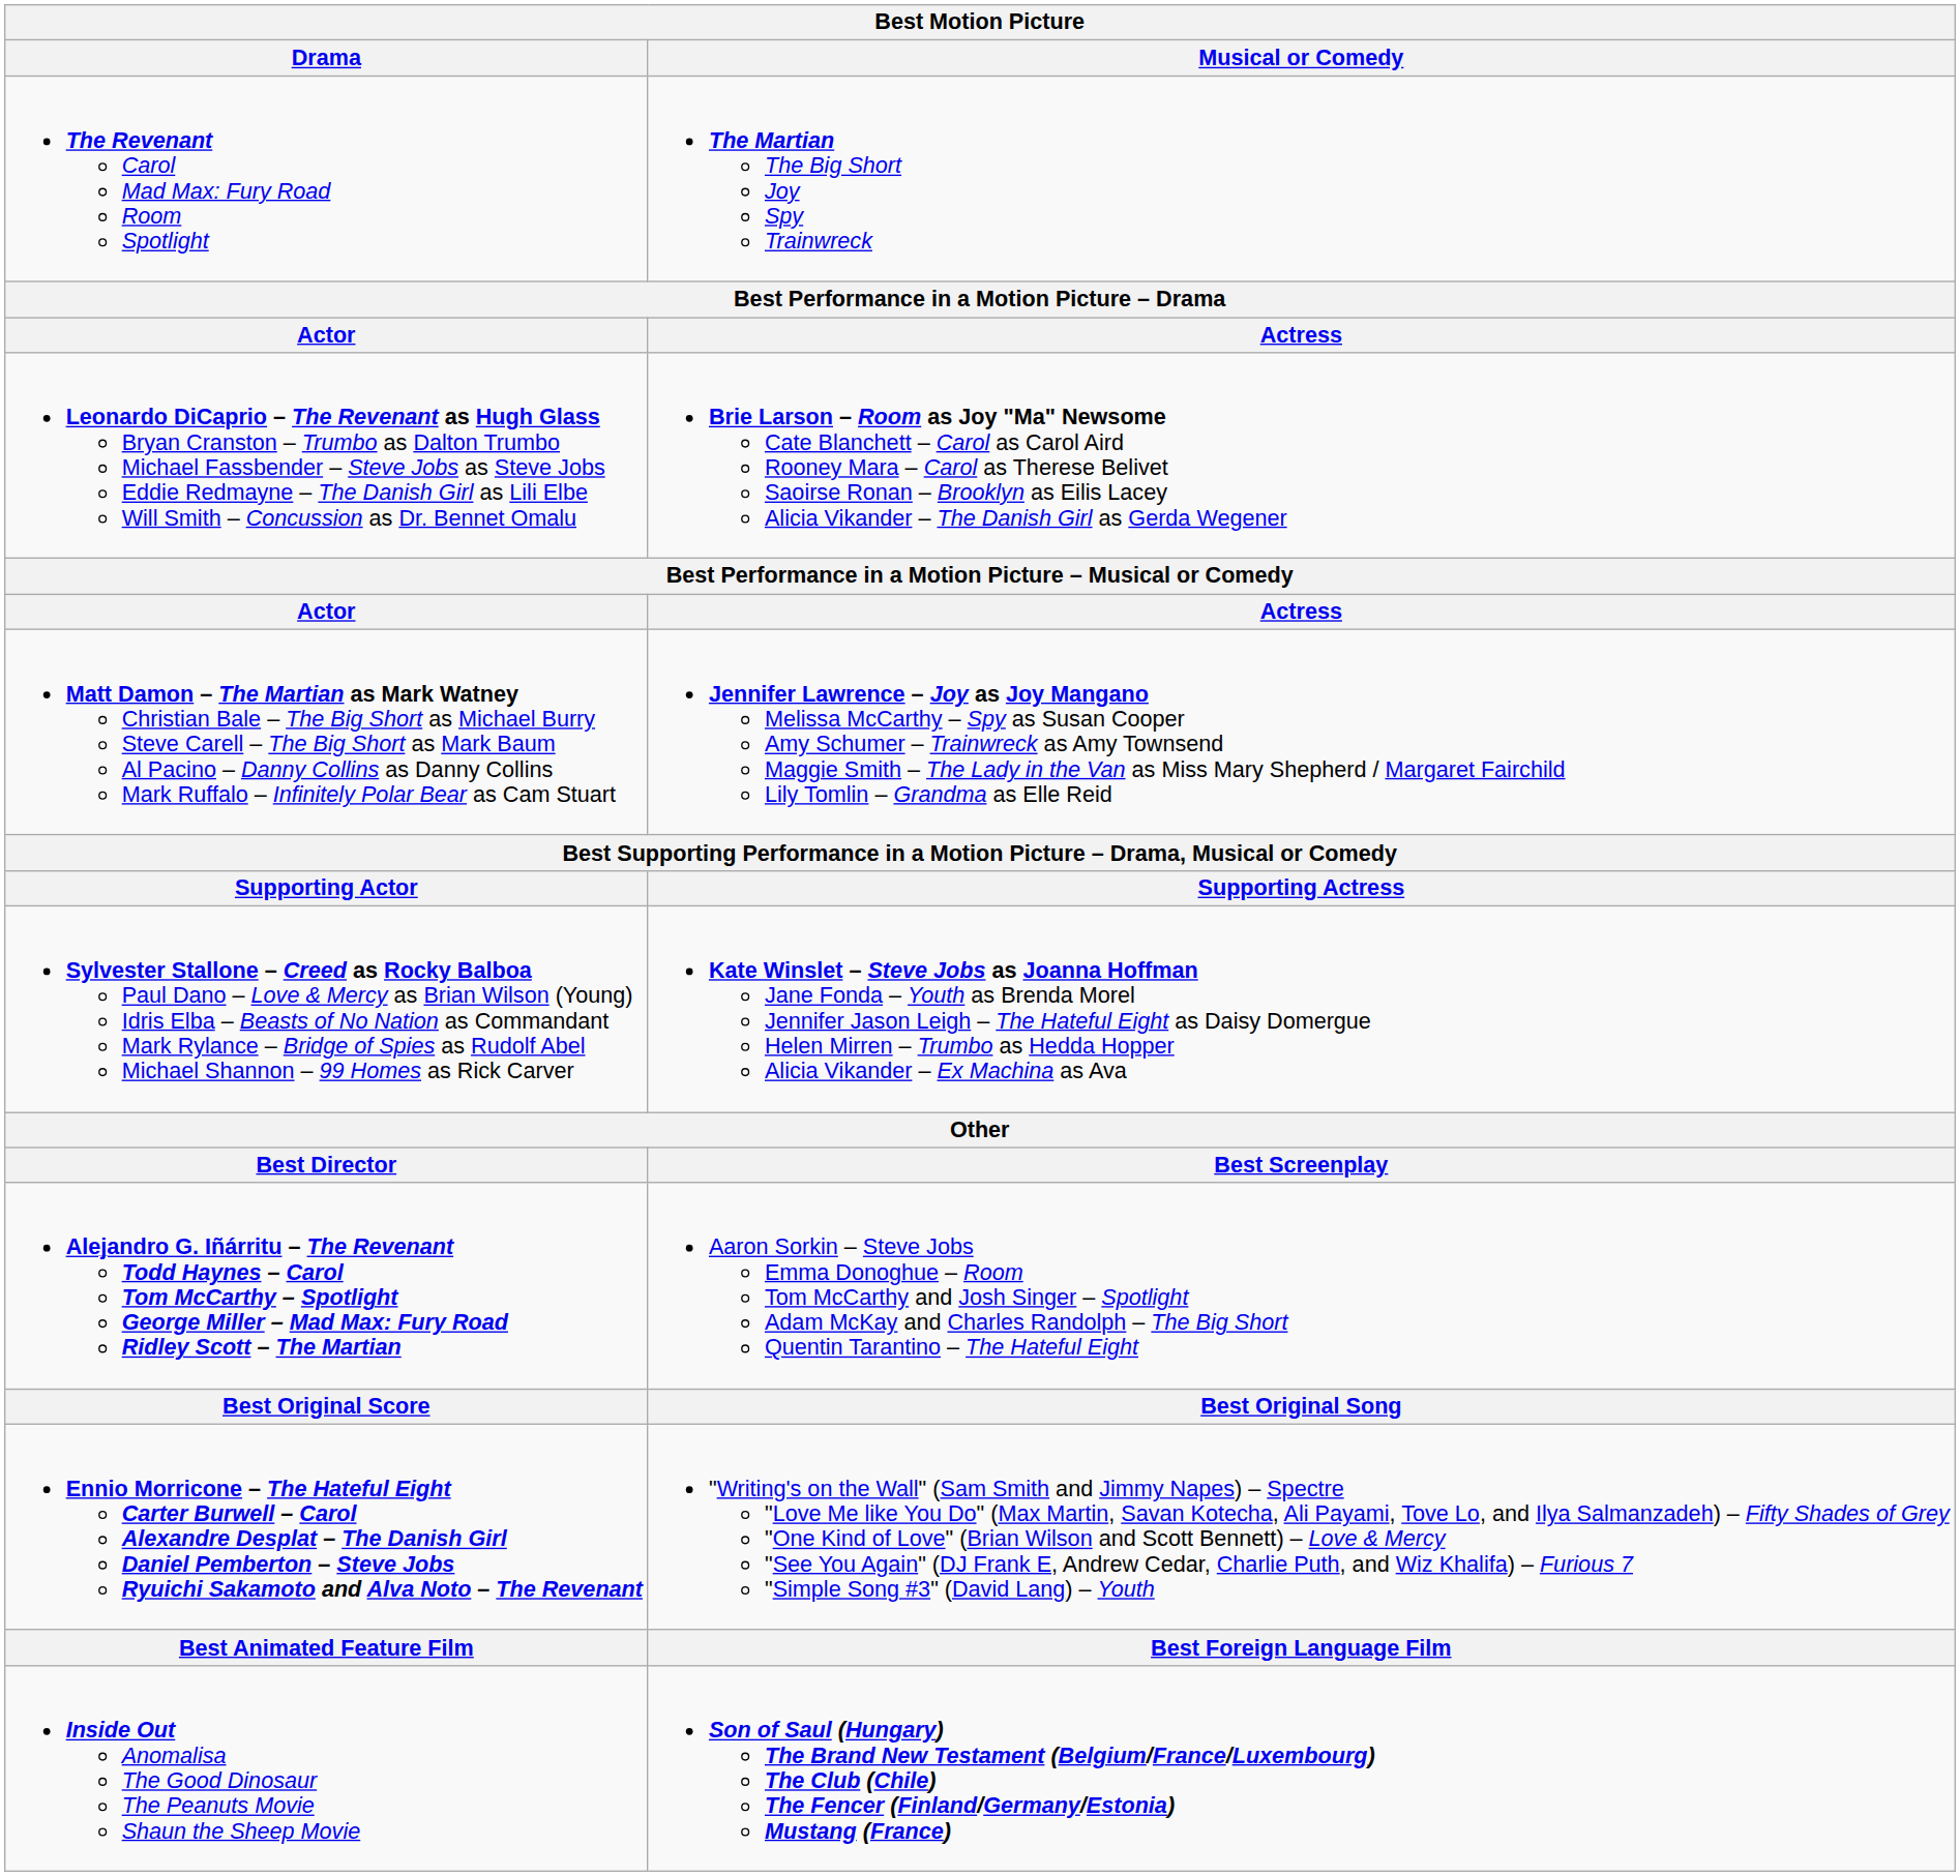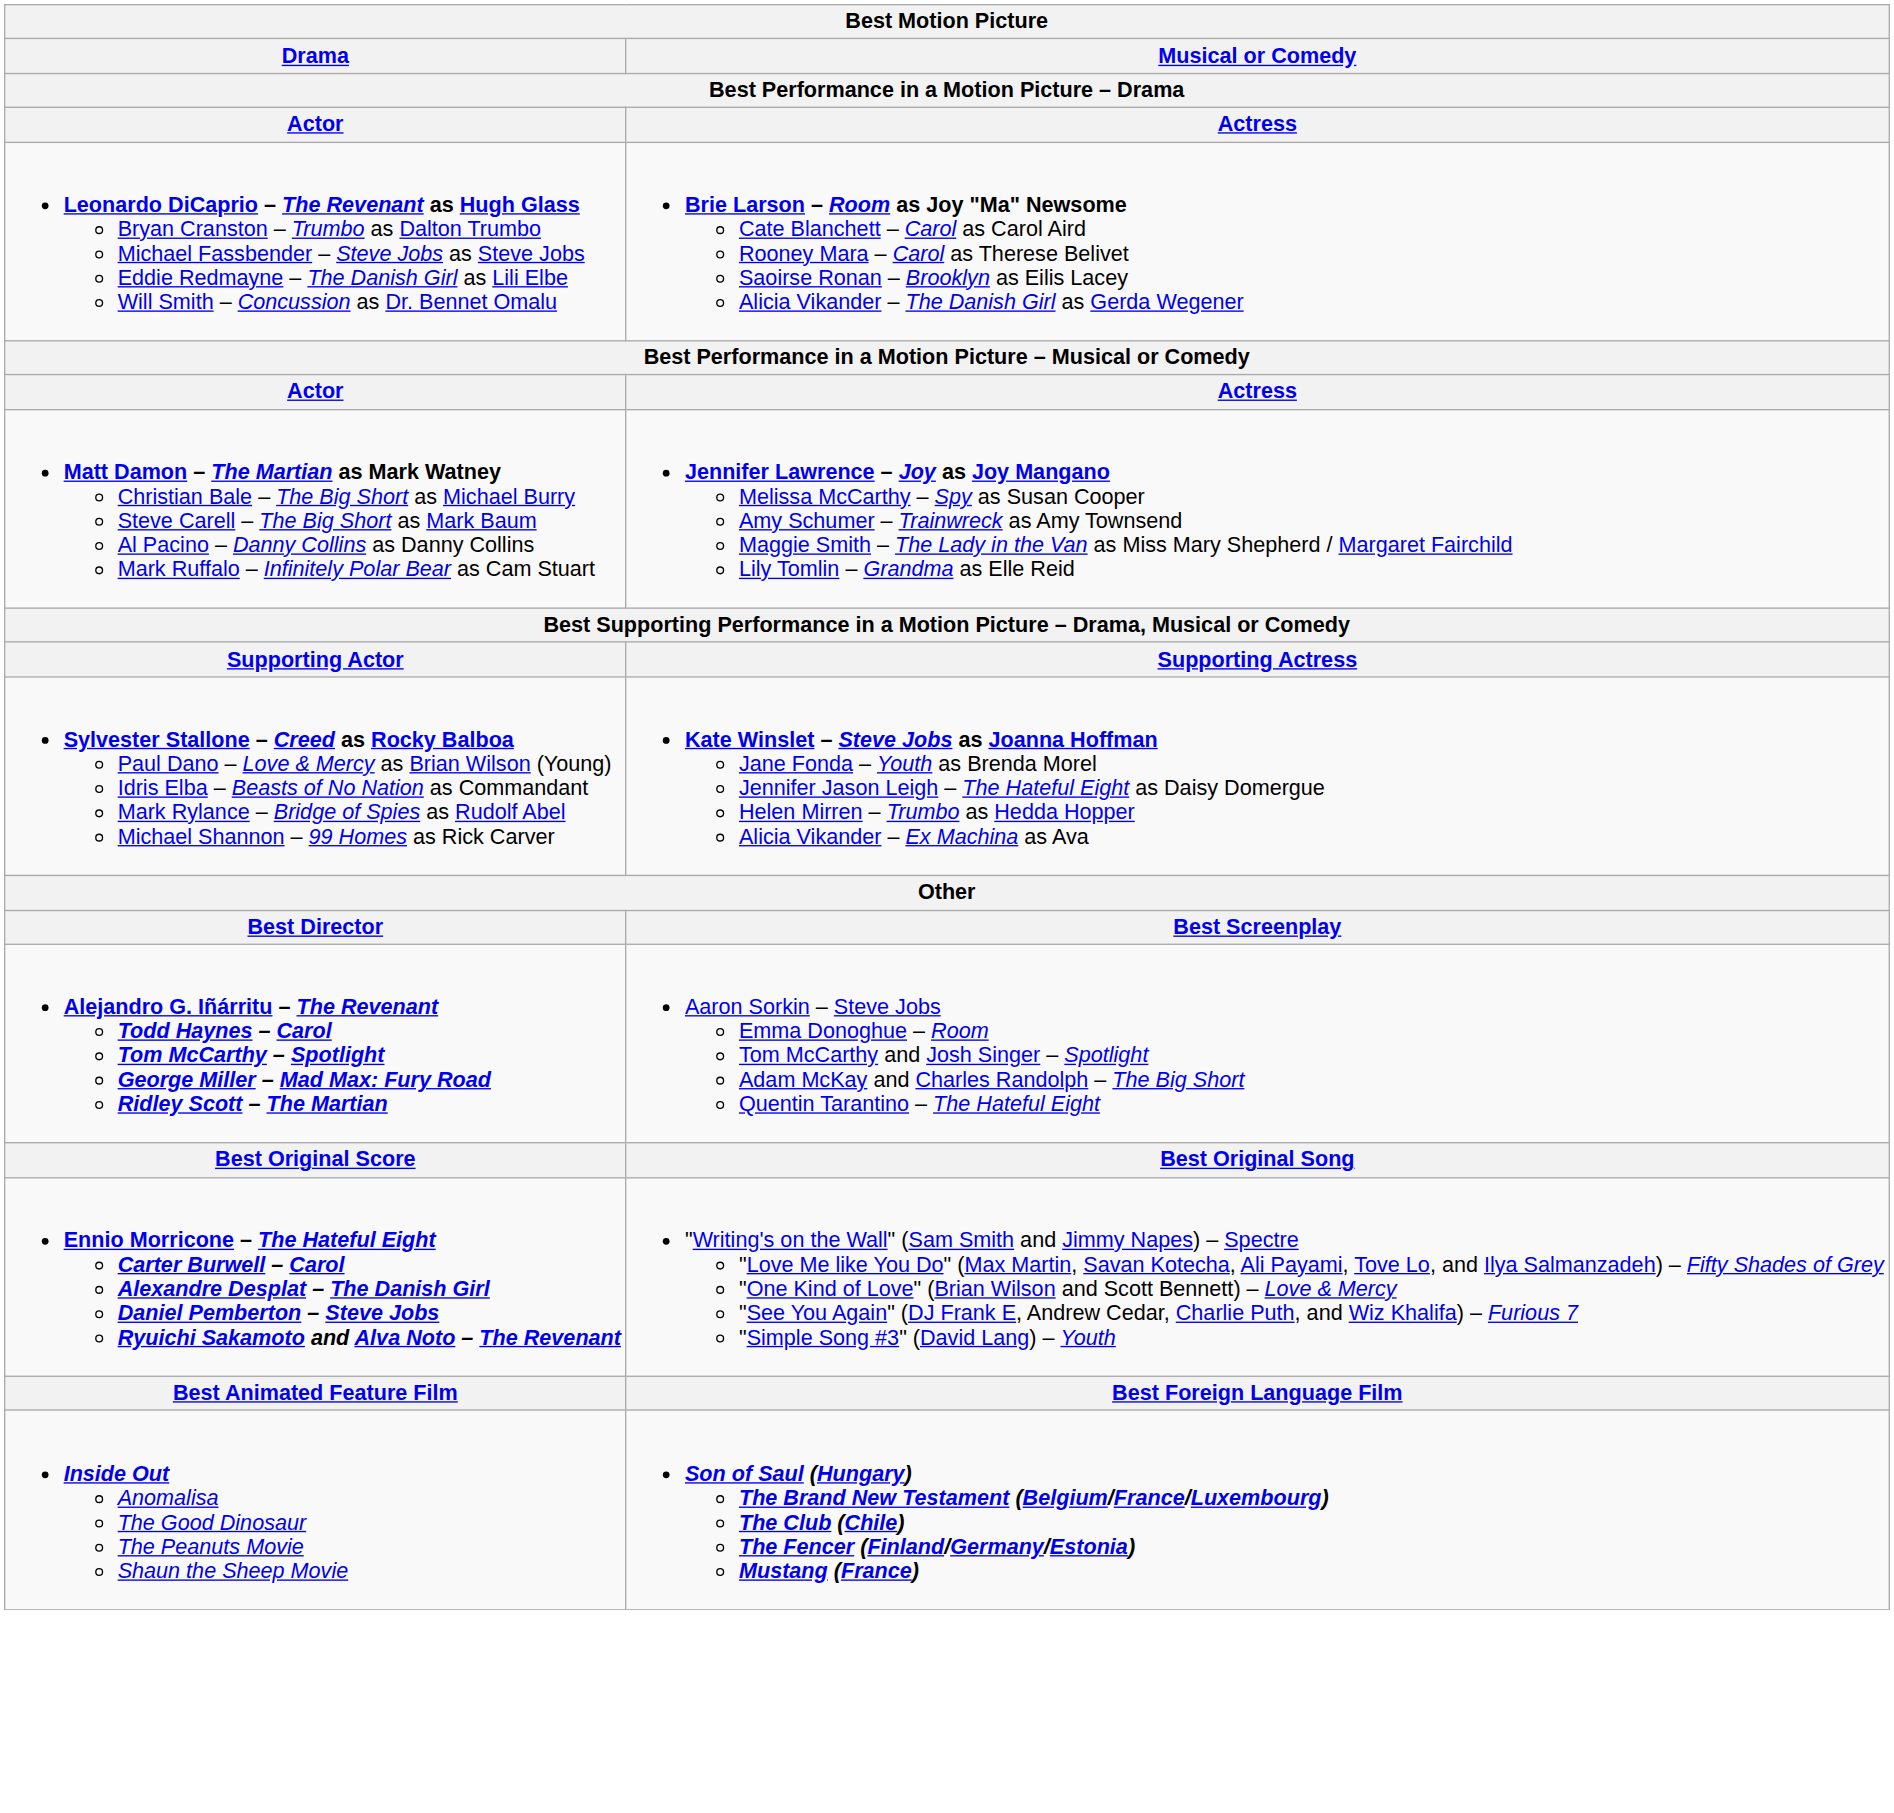- row: The Revenant Carol Mad Max: Fury Road Room Spotlight | The Martian The Big Short Joy Spy Trainwreck
